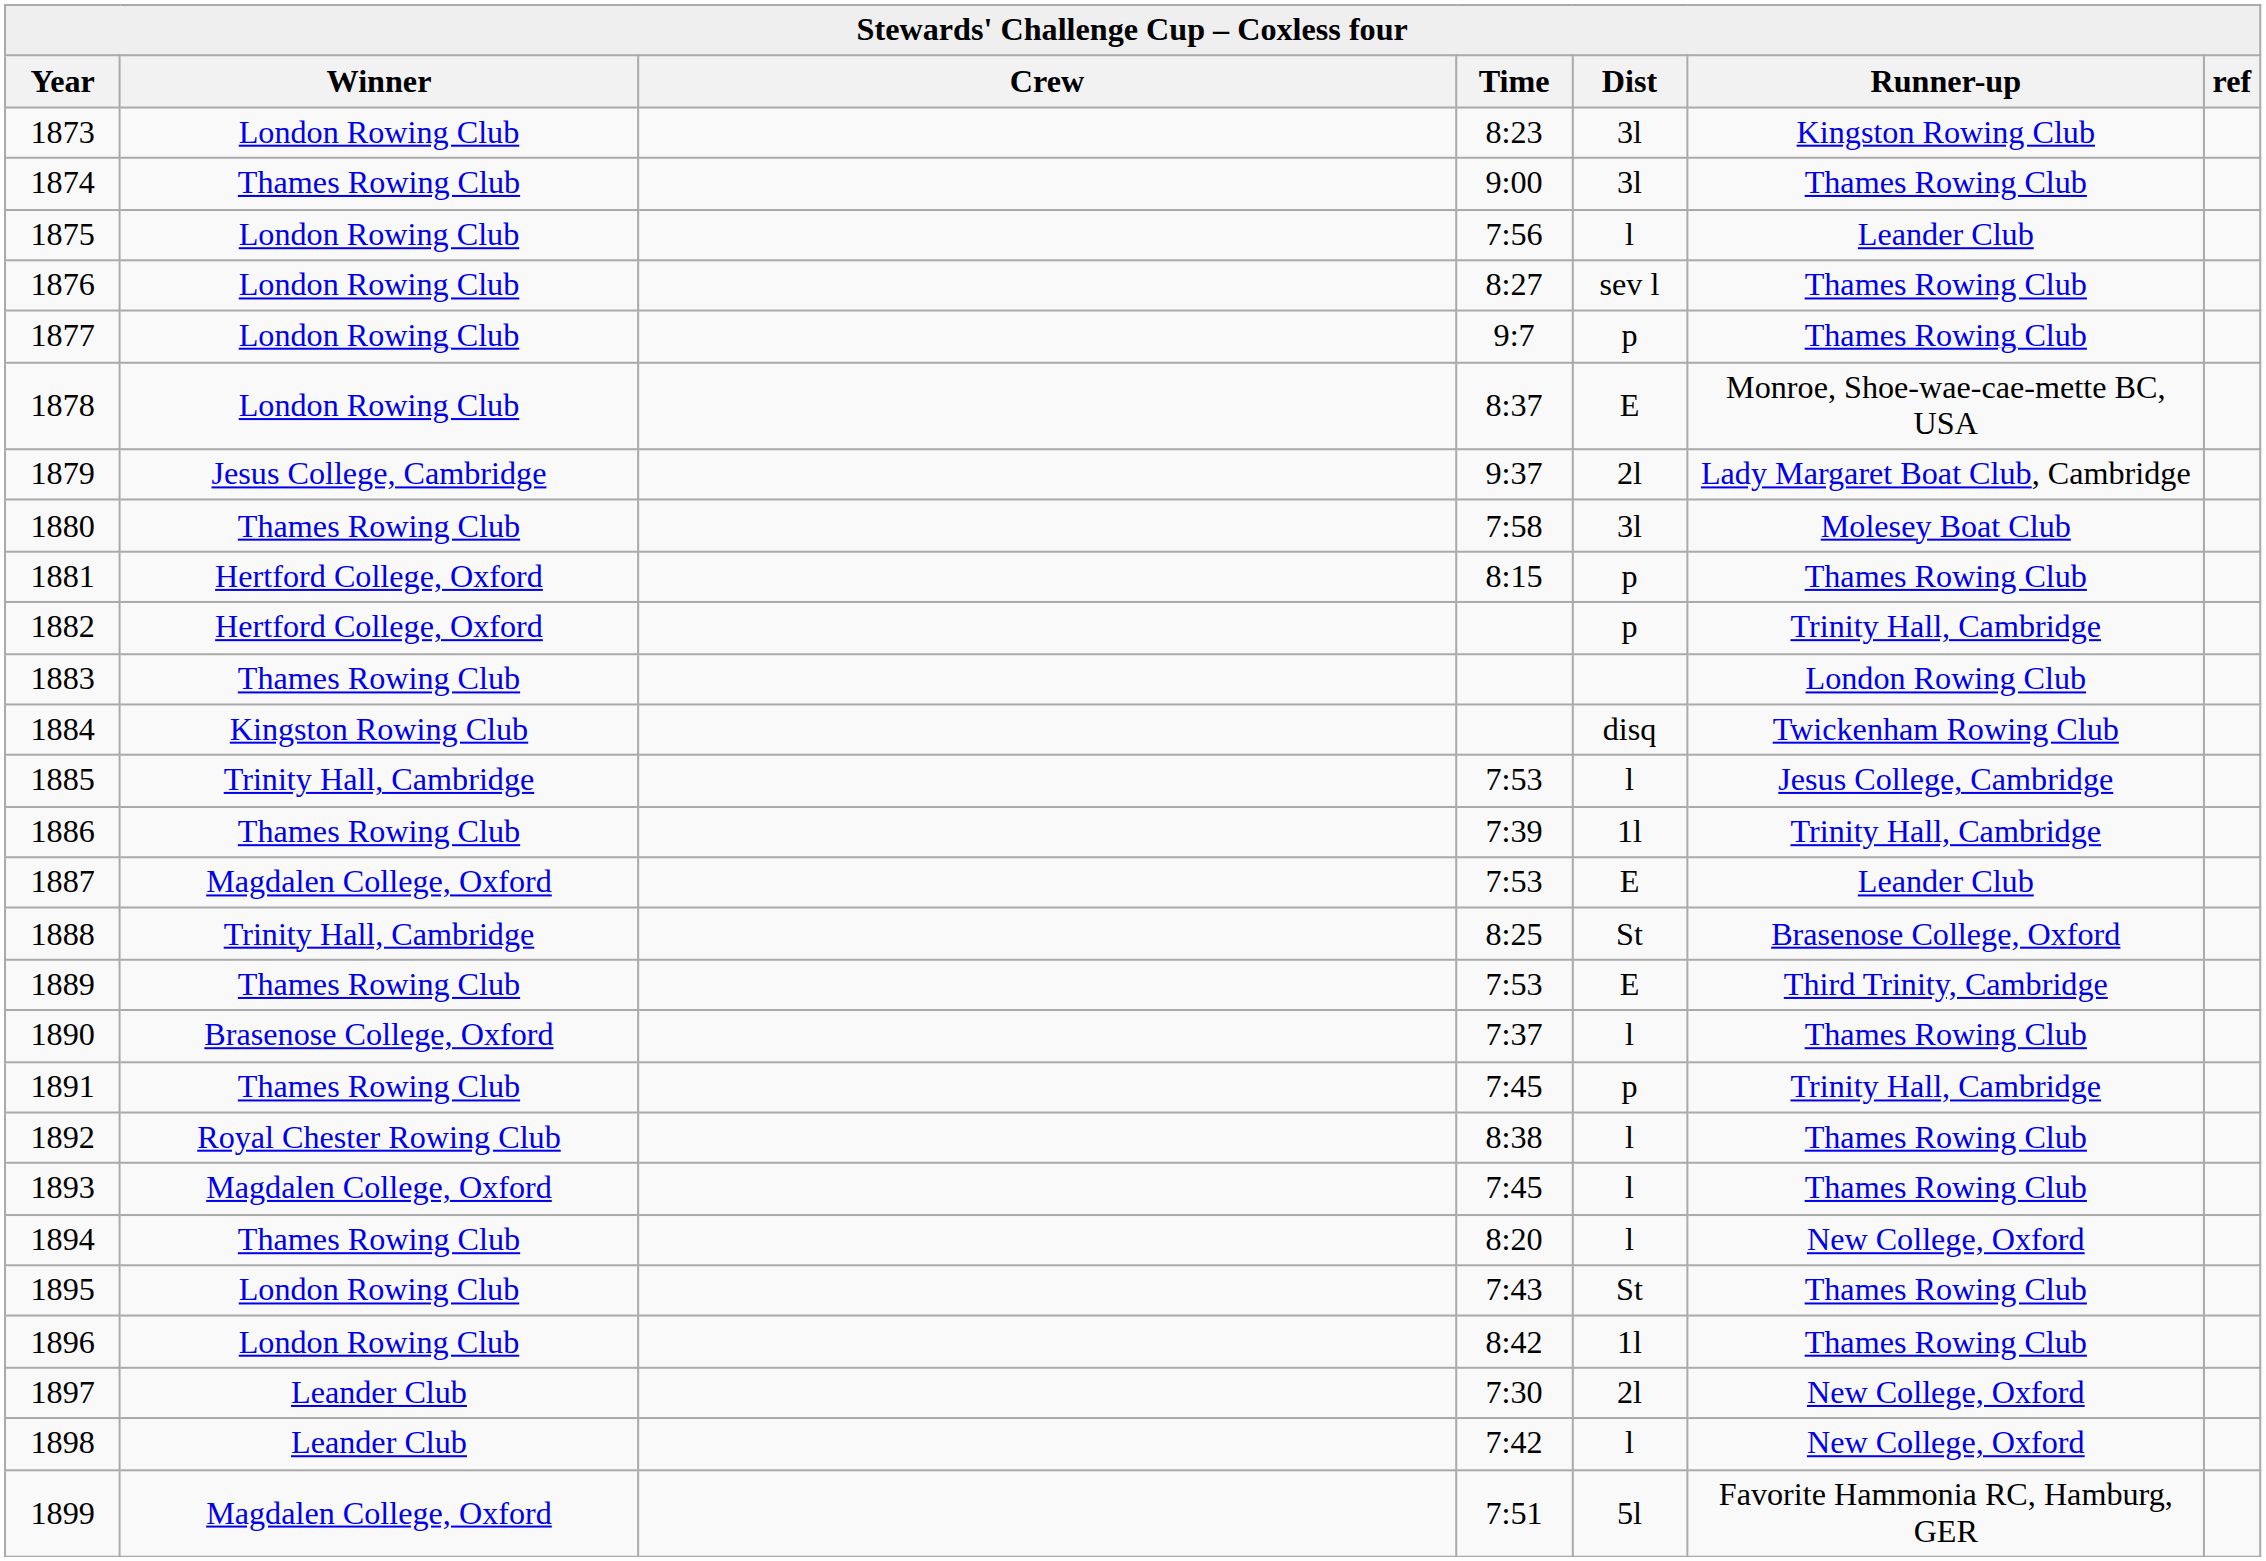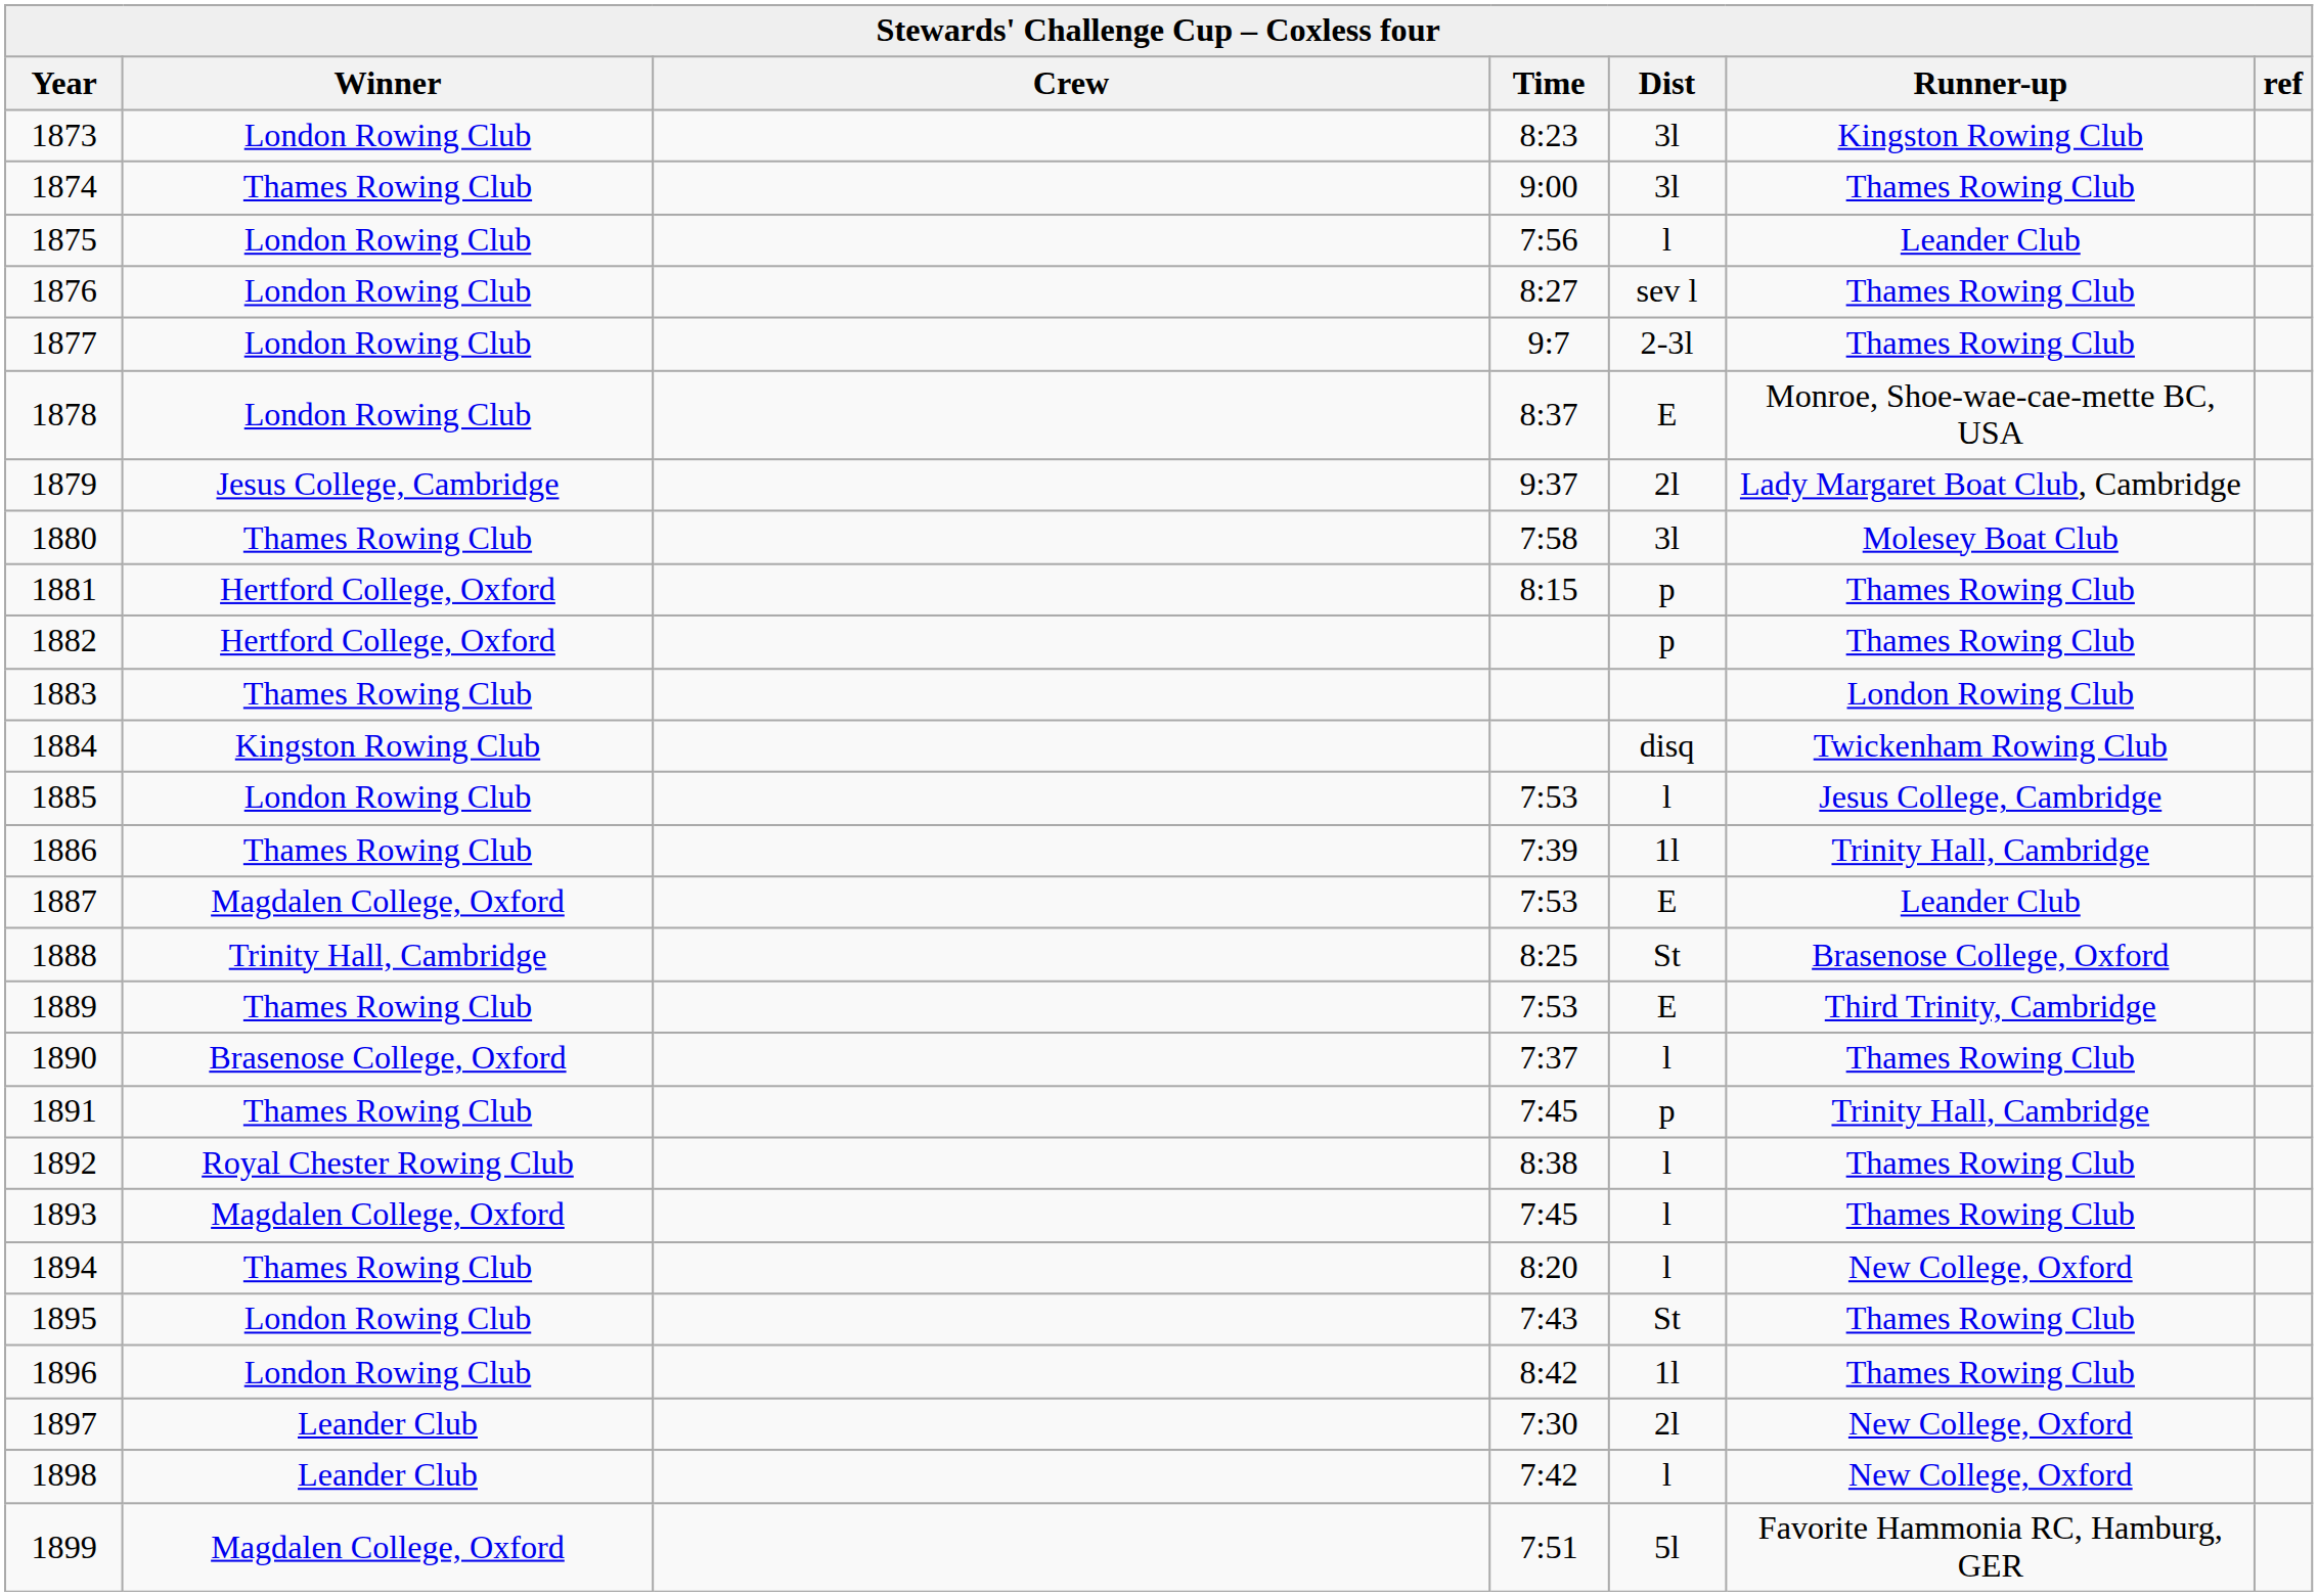1877 | Dist: p -> 2-3l
1882 | Runner-up: Trinity Hall, Cambridge -> Thames Rowing Club
1885 | Winner: Trinity Hall, Cambridge -> London Rowing Club
